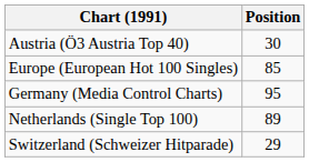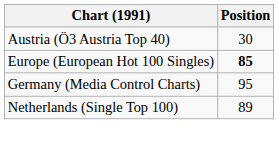Europe (European Hot 100 Singles) | Position: normal -> bold
- row: Switzerland (Schweizer Hitparade) | 29
